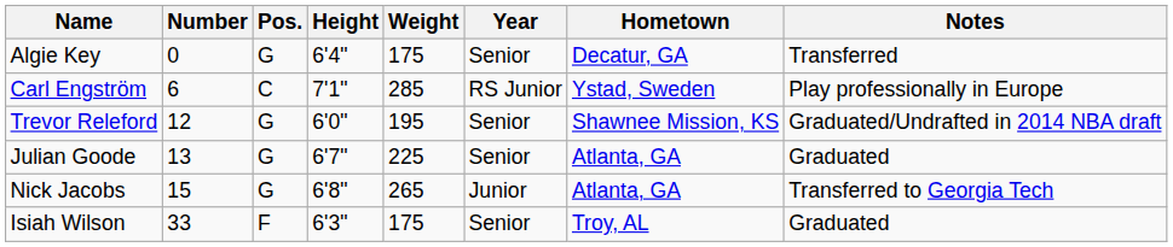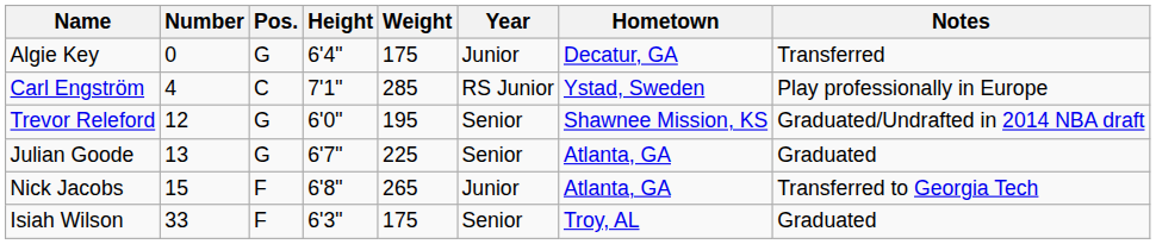Algie Key | Year: Senior -> Junior
Carl Engström | Number: 6 -> 4
Nick Jacobs | Pos.: G -> F
